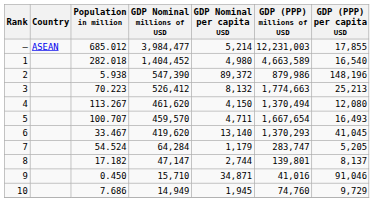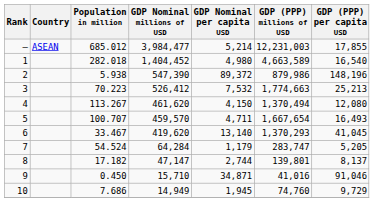3 | GDP Nominal per capita USD: 8,132 -> 7,532
